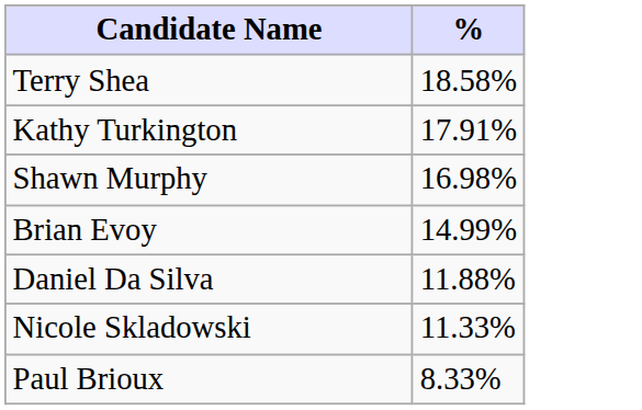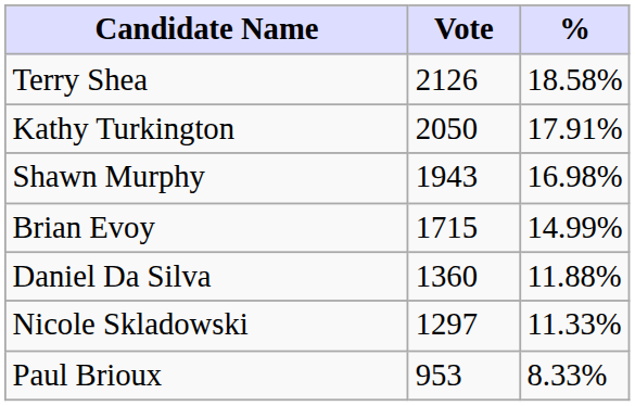+ column: Vote | 2126 | 2050 | 1943 | 1715 | 1360 | 1297 | 953
